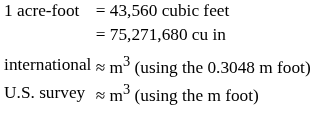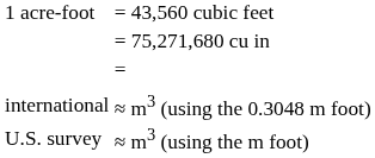+ row: =
